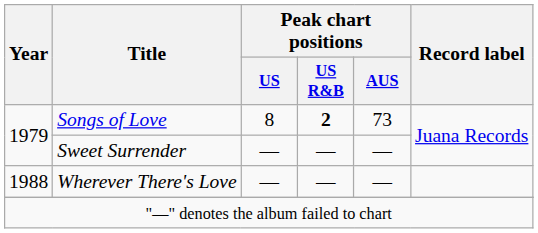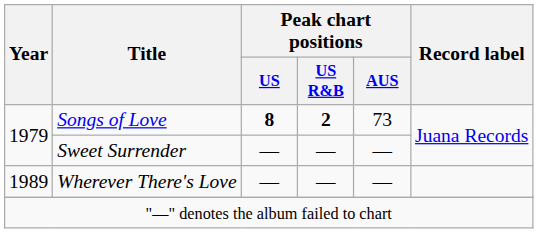Songs of Love | Peak chart positions / US: normal -> bold
Wherever There's Love | Year: 1988 -> 1989
